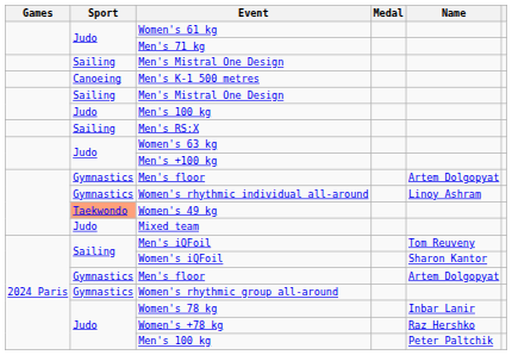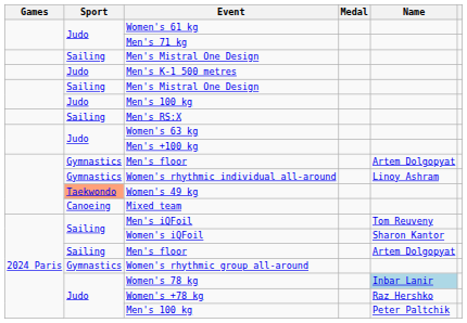Men's K-1 500 metres | Sport: Canoeing -> Judo
Mixed team | Sport: Judo -> Canoeing
2024 Paris / Men's floor | Sport: Gymnastics -> Sailing
Women's 78 kg | Name: no background -> lightblue background
